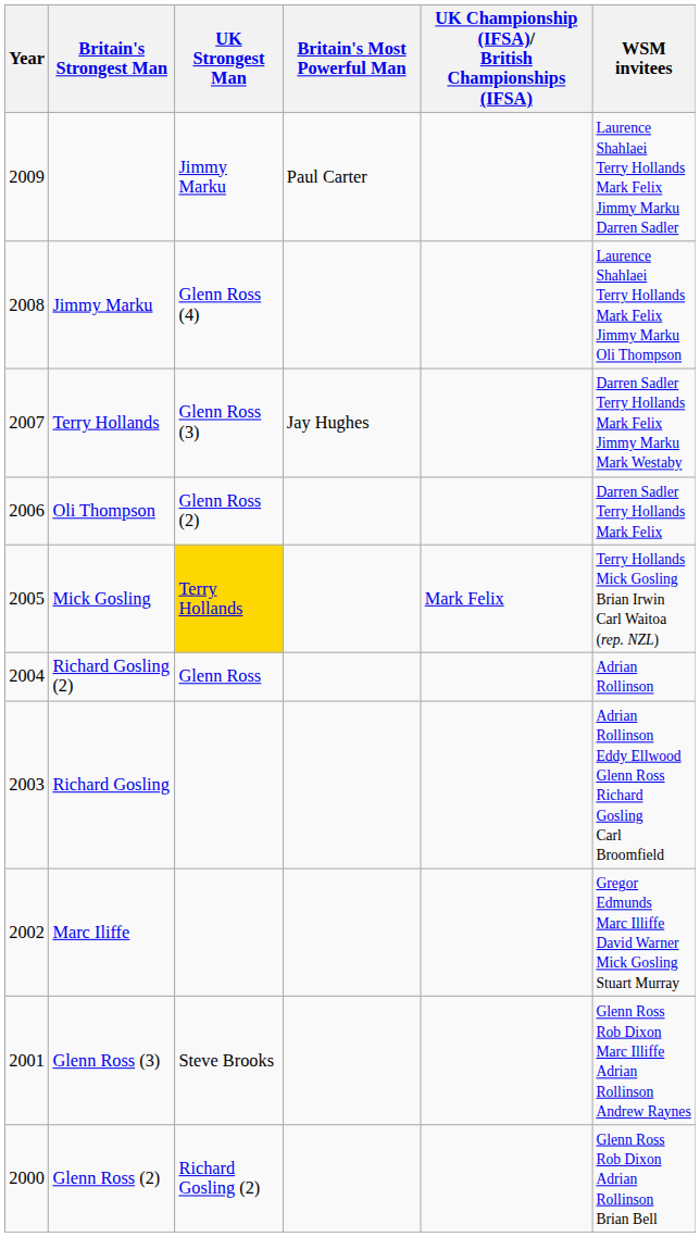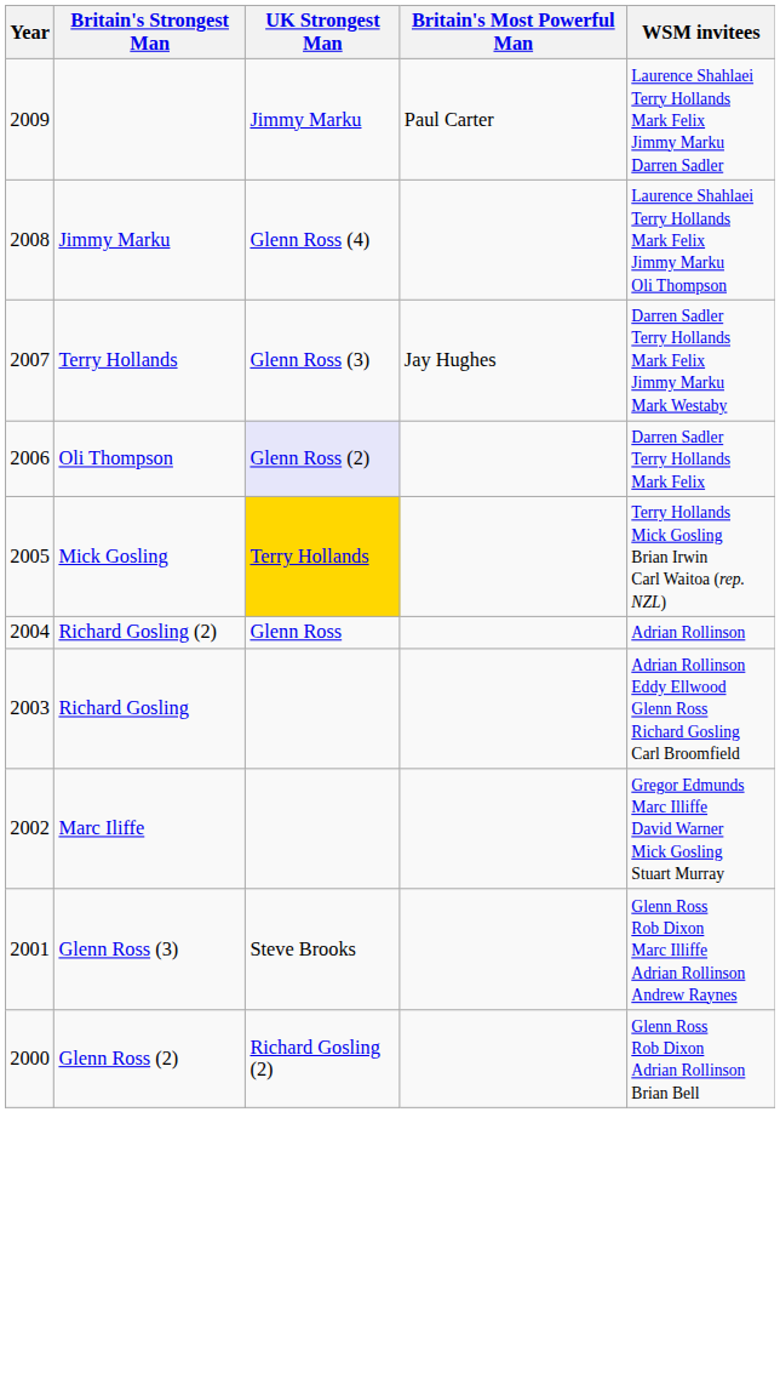- column: UK Championship (IFSA)/ British Championships (IFSA) | Mark Felix
Oli Thompson | UK Strongest Man: no background -> lavender background
